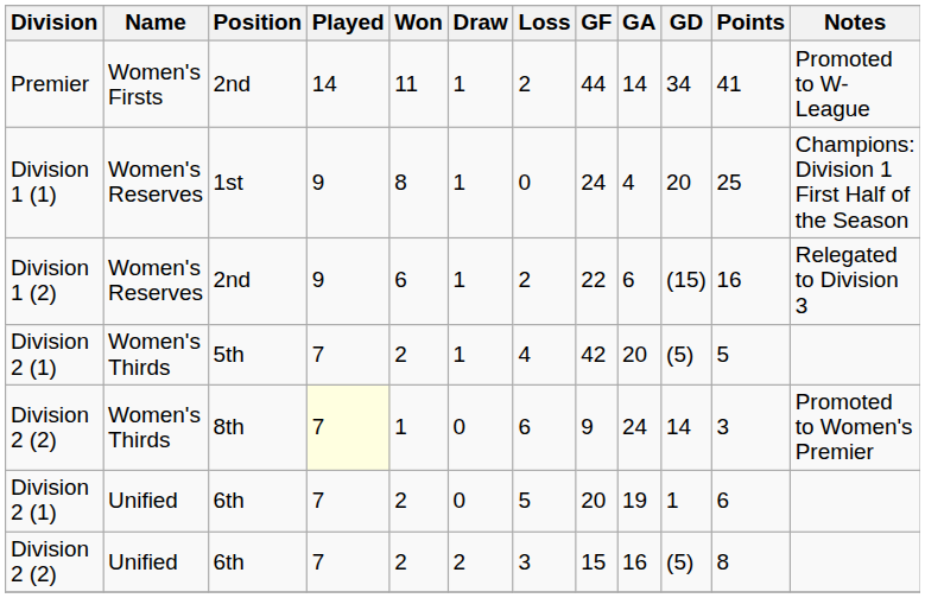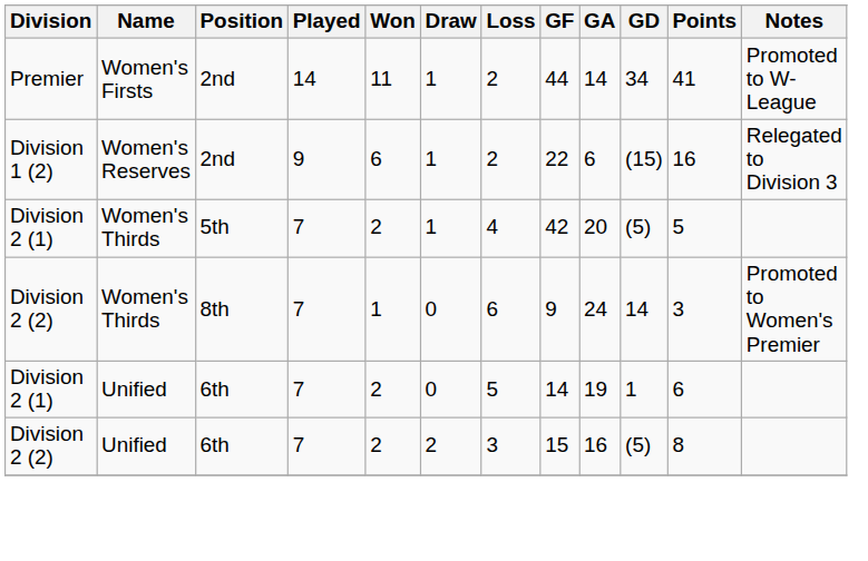- row: Division 1 (1) | Women's Reserves | 1st | 9 | 8 | 1 | 0 | 24 | 4 | 20 | 25 | Champions: Division 1 First Half of the Season
Division 2 (2) / 8th | Played: lightyellow background -> no background
Division 2 (1) / 6th | GF: 20 -> 14
